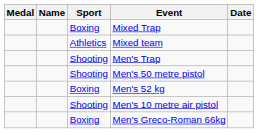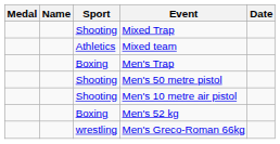Mixed Trap | Sport: Boxing -> Shooting
Men's Trap | Sport: Shooting -> Boxing
rows swapped: Men's 52 kg <-> Men's 10 metre air pistol
Men's Greco-Roman 66kg | Sport: Boxing -> wrestling
